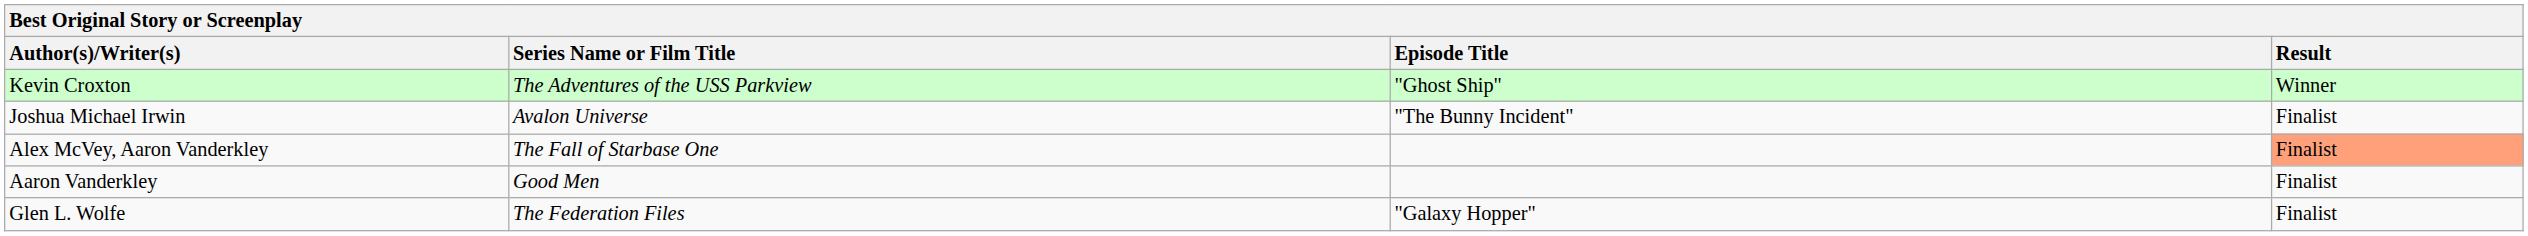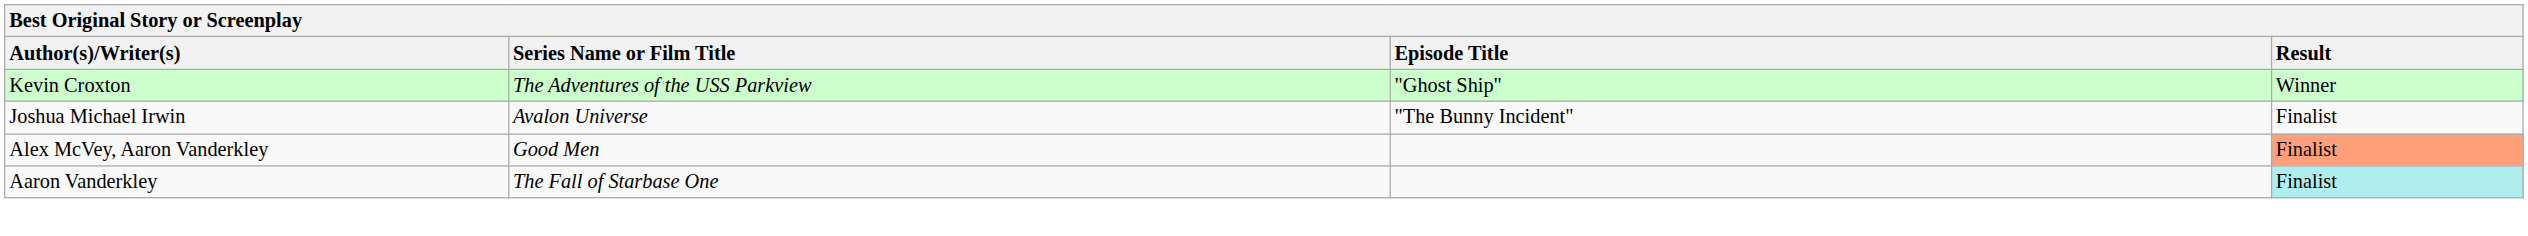Alex McVey, Aaron Vanderkley | Series Name or Film Title: The Fall of Starbase One -> Good Men
Aaron Vanderkley | Series Name or Film Title: Good Men -> The Fall of Starbase One
Aaron Vanderkley | Result: no background -> paleturquoise background
- row: Glen L. Wolfe | The Federation Files | "Galaxy Hopper" | Finalist
